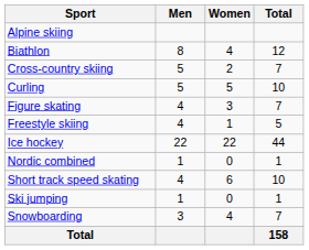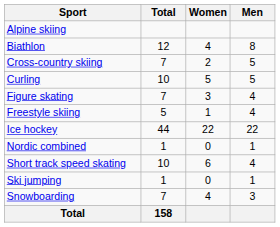columns swapped: Men <-> Total
